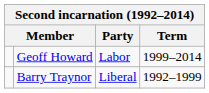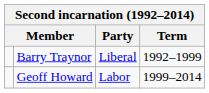rows swapped: Barry Traynor <-> Geoff Howard
